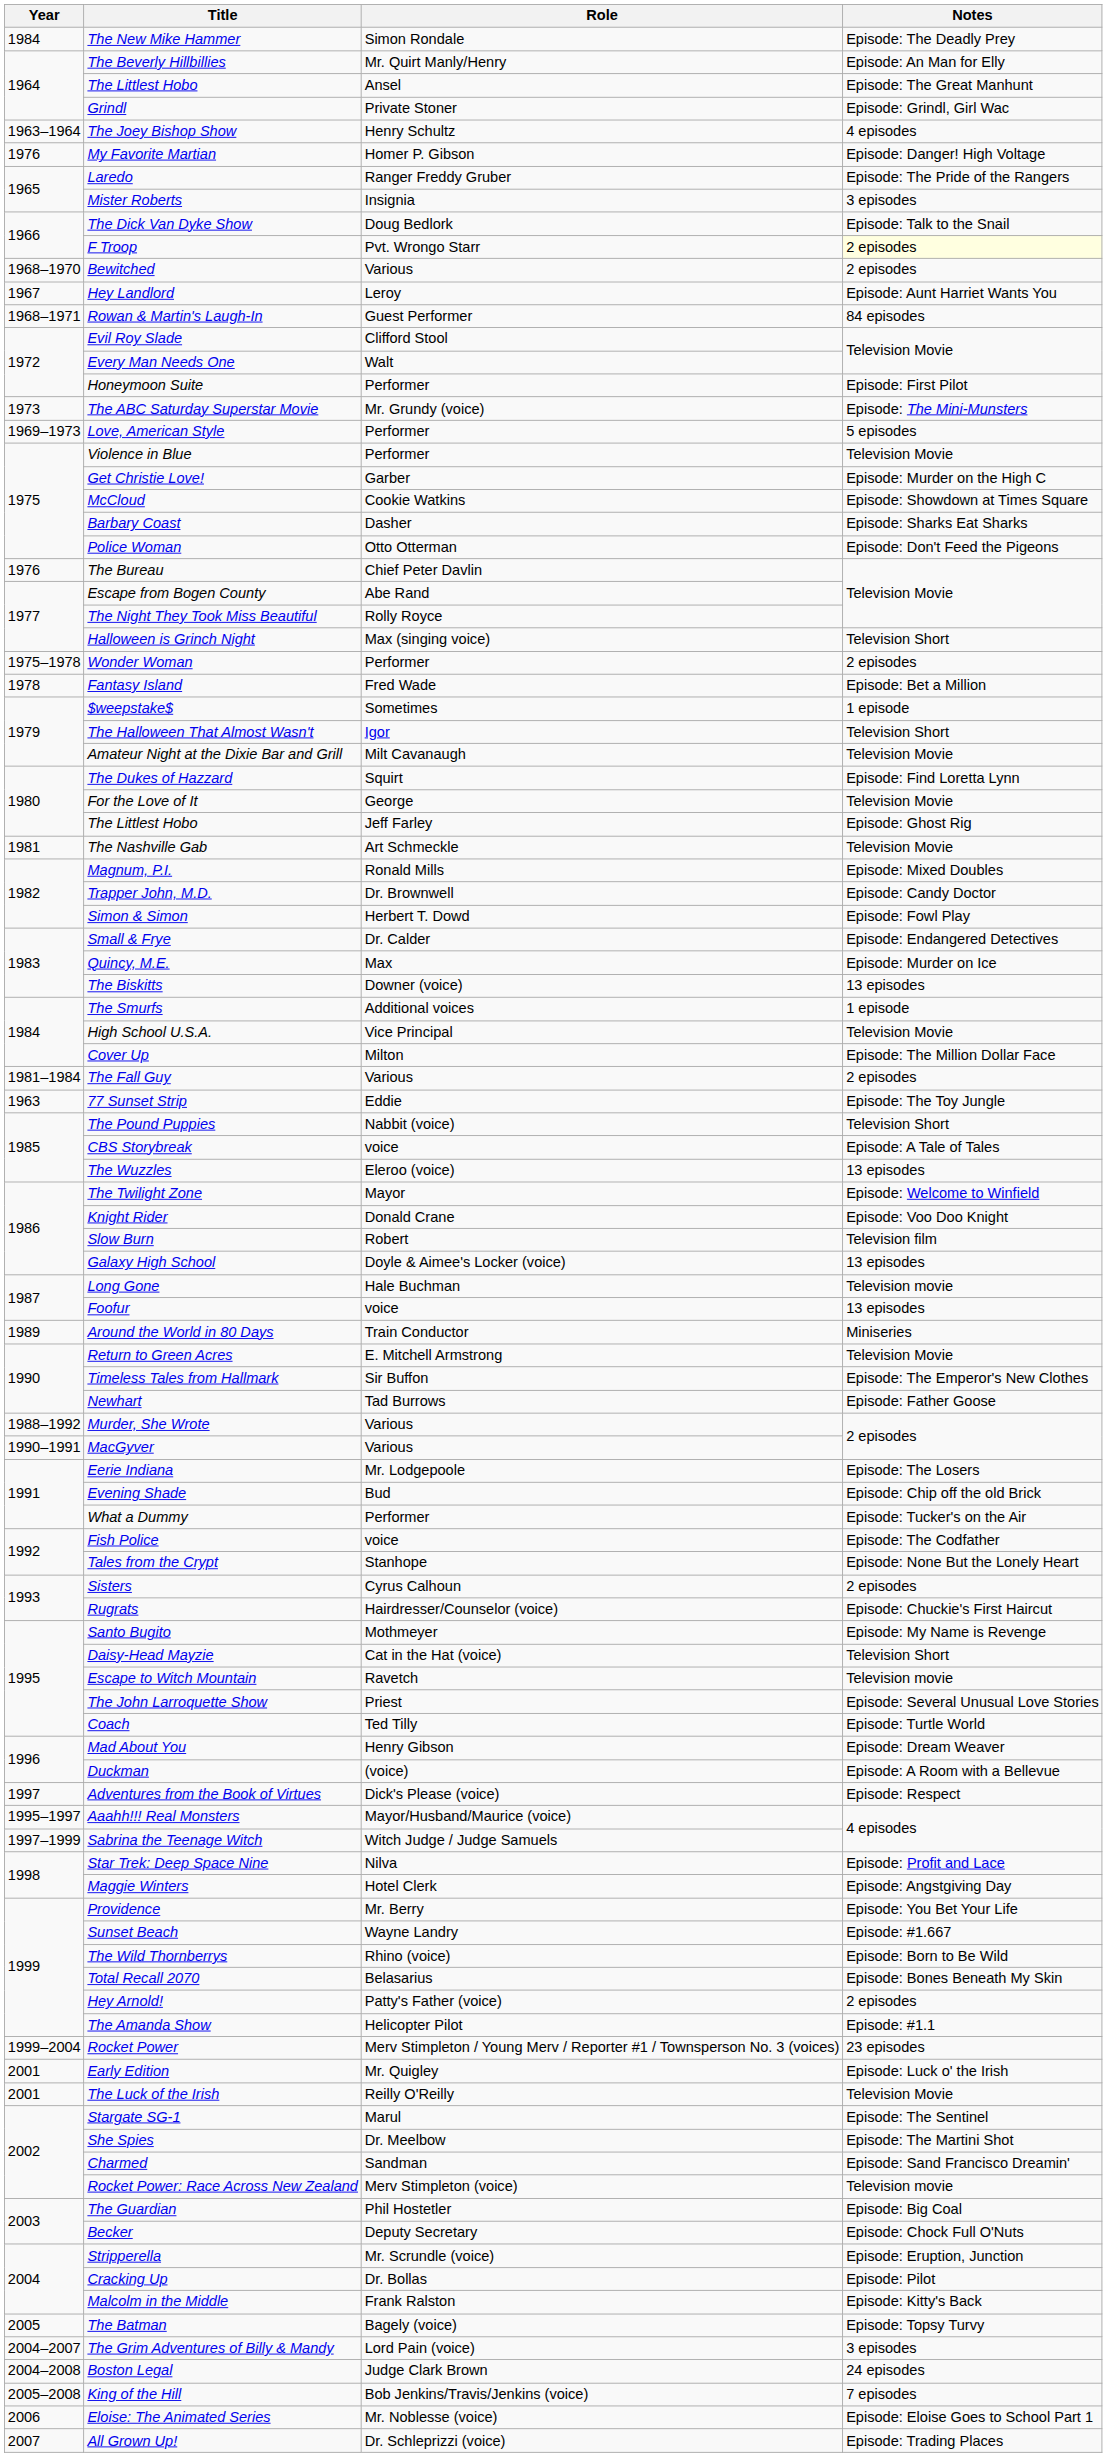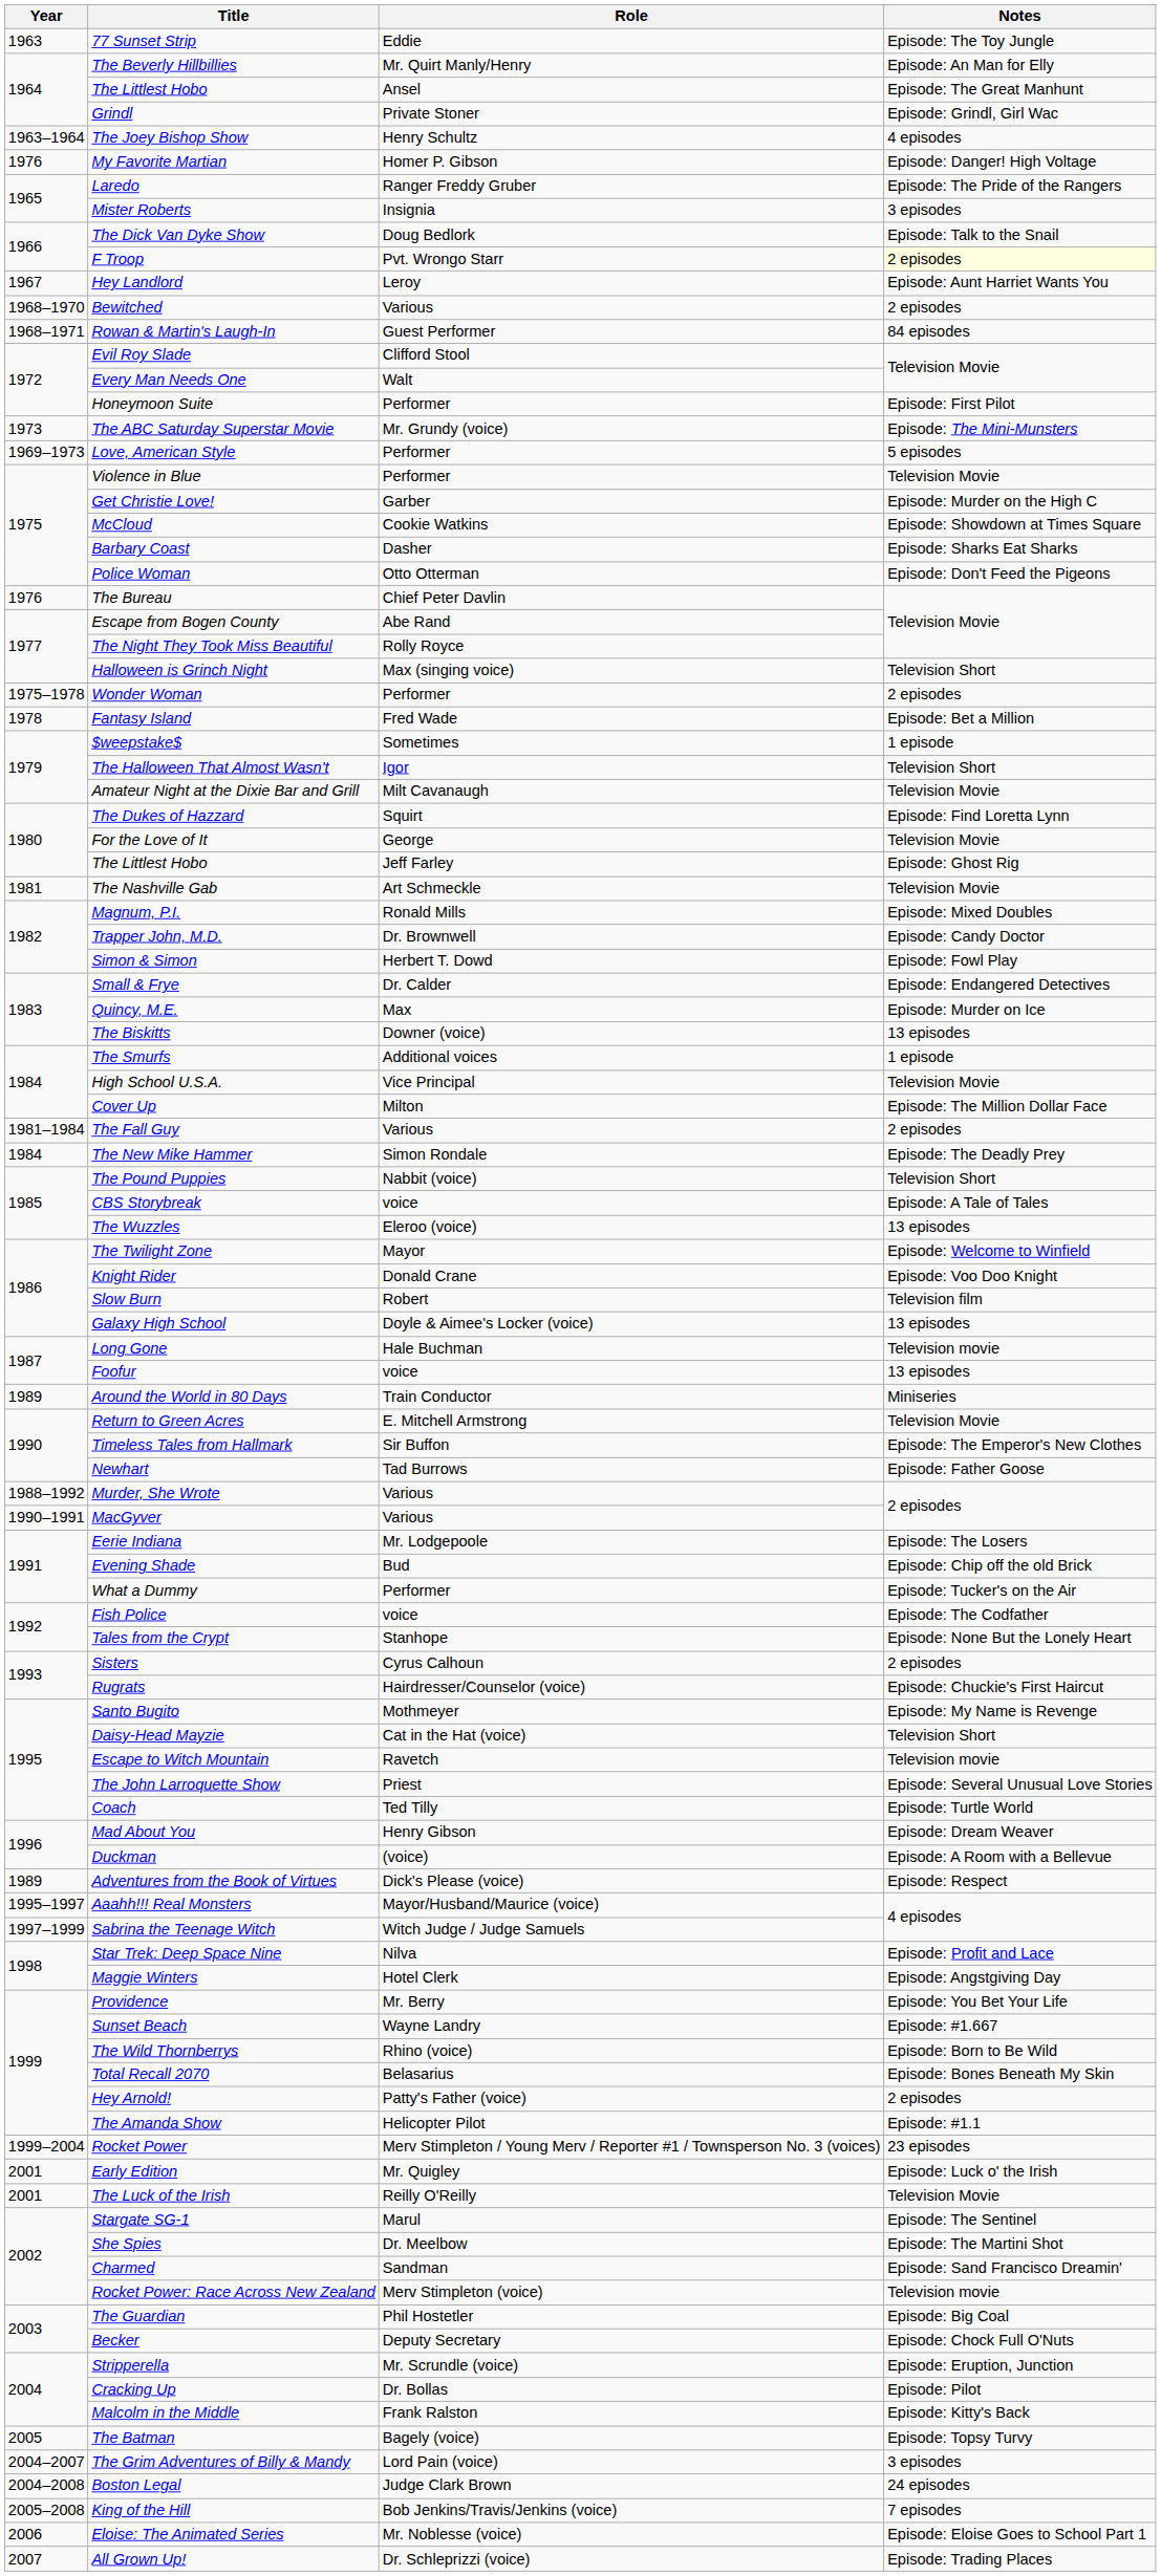rows swapped: 77 Sunset Strip <-> The New Mike Hammer
rows swapped: Hey Landlord <-> Bewitched
Adventures from the Book of Virtues | Year: 1997 -> 1989
